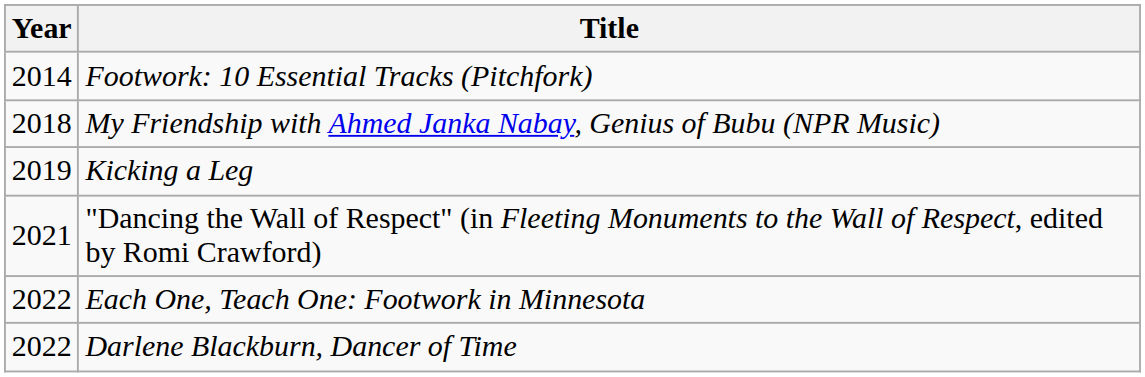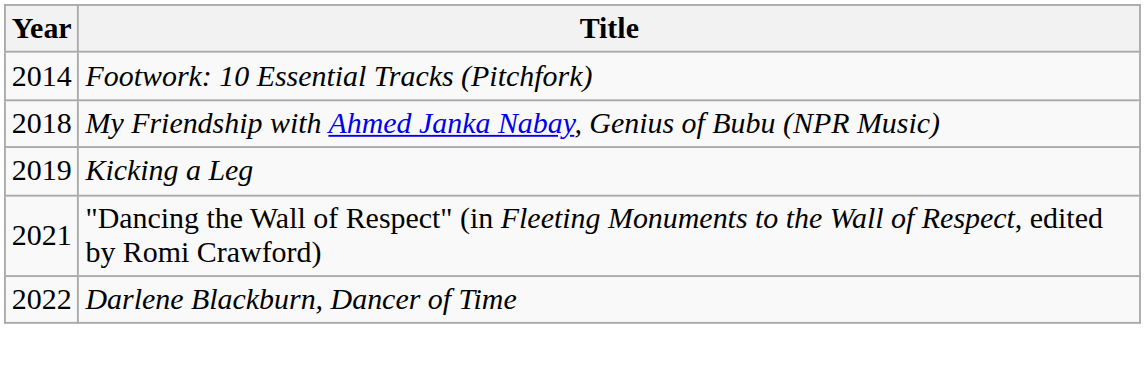- row: 2022 | Each One, Teach One: Footwork in Minnesota
